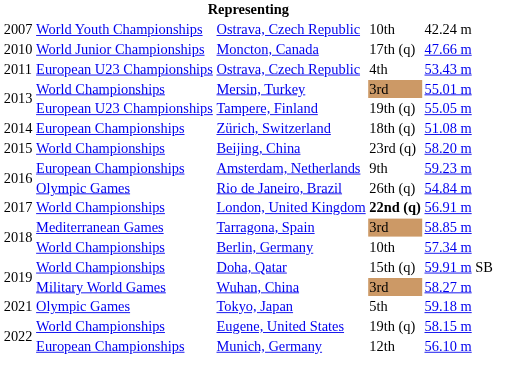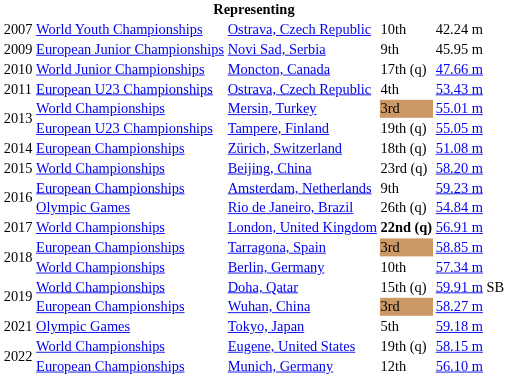+ row: 2009 | European Junior Championships | Novi Sad, Serbia | 9th | 45.95 m
Tarragona, Spain | column 2: Mediterranean Games -> European Championships
Wuhan, China | column 2: Military World Games -> European Championships
